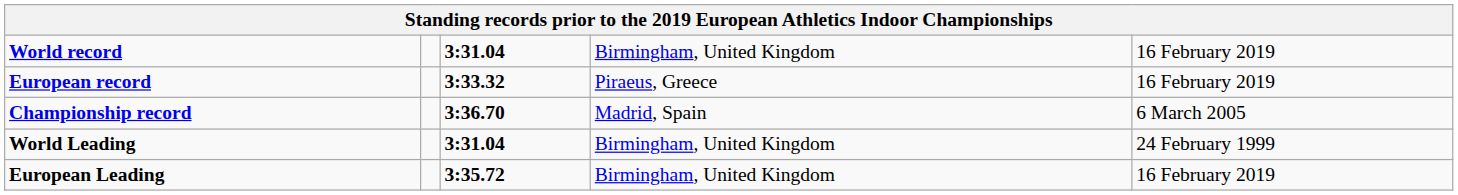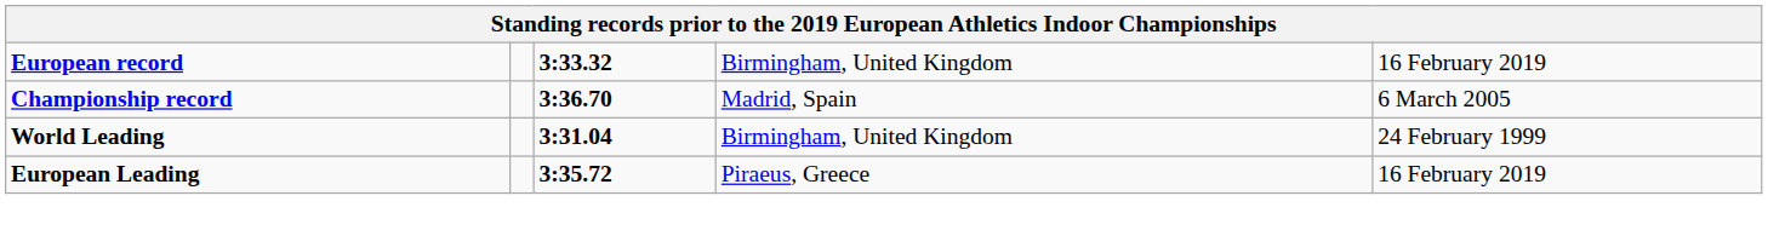- row: World record | 3:31.04 | Birmingham, United Kingdom | 16 February 2019
European record | column 4: Piraeus, Greece -> Birmingham, United Kingdom
European Leading | column 4: Birmingham, United Kingdom -> Piraeus, Greece
